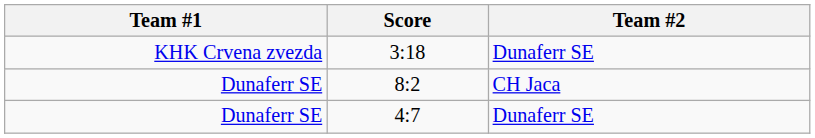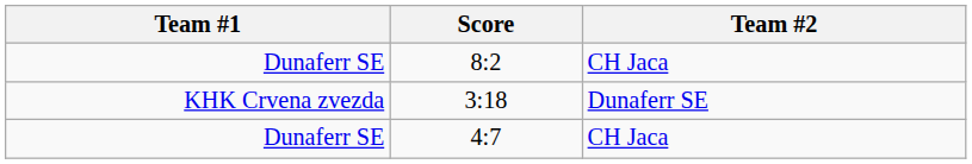rows swapped: 8:2 <-> 3:18
4:7 | Team #2: Dunaferr SE -> CH Jaca
